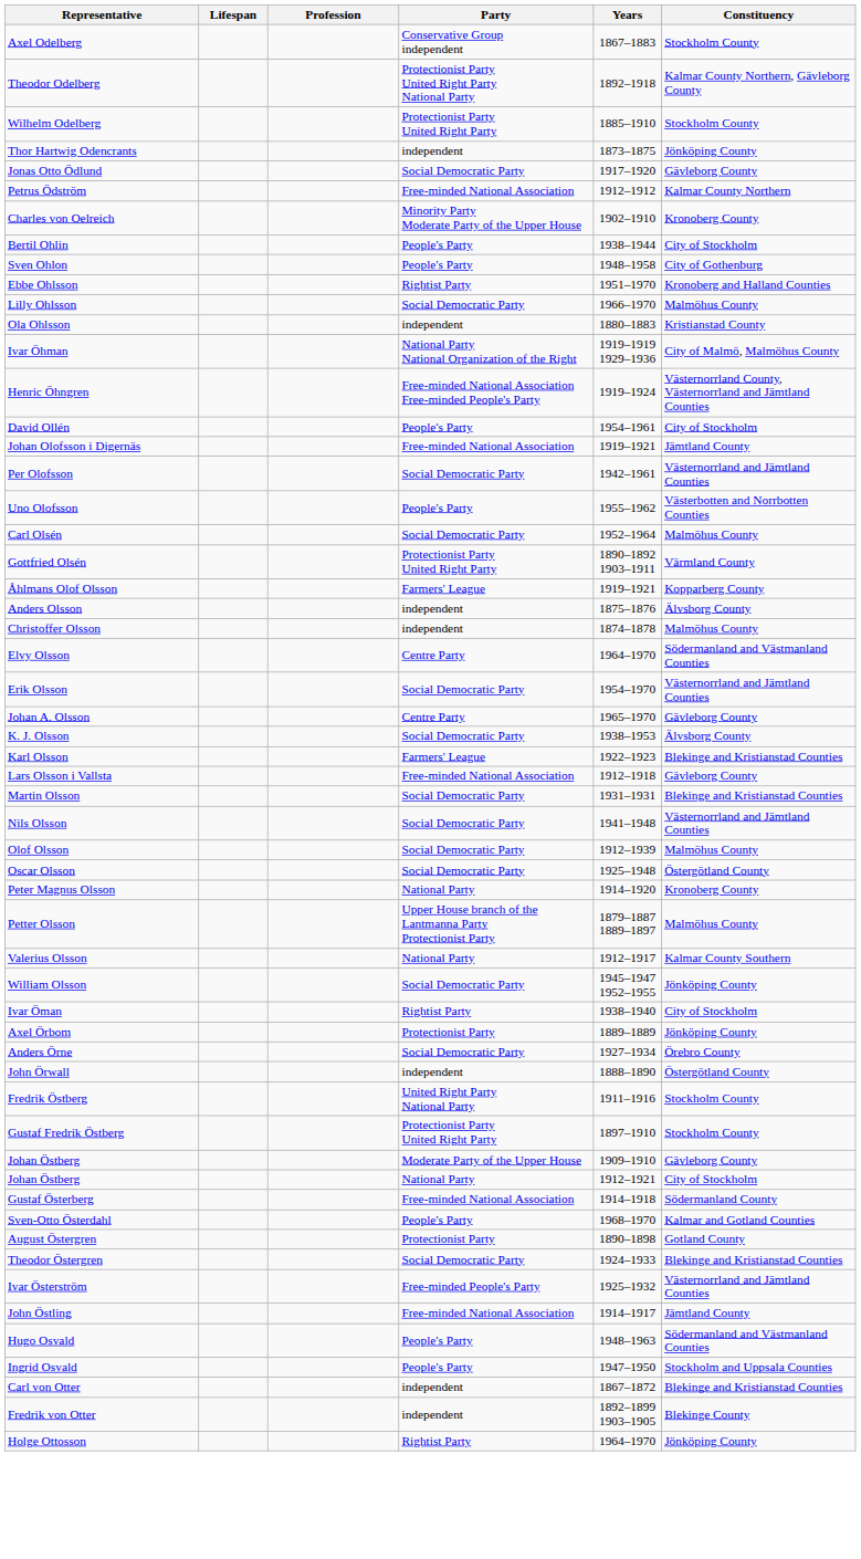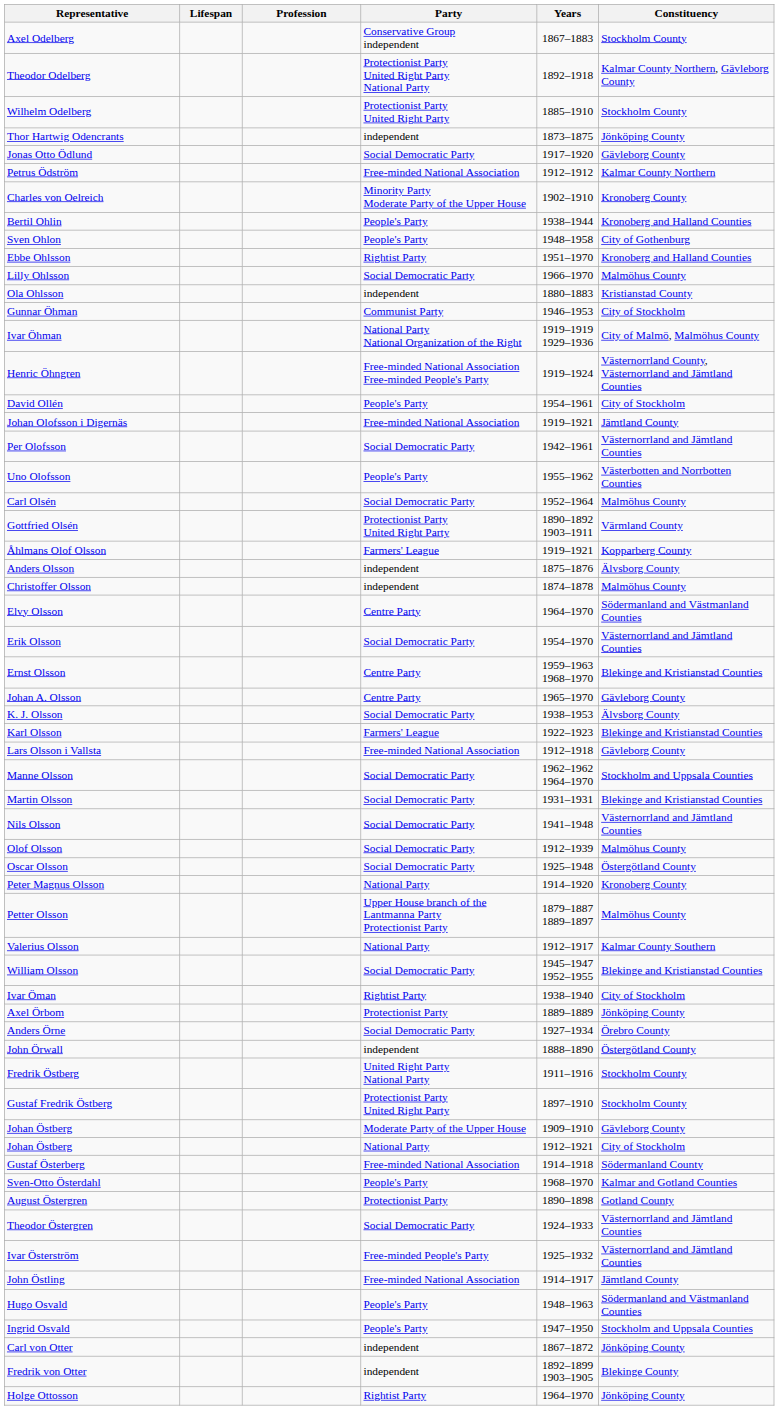Bertil Ohlin | Constituency: City of Stockholm -> Kronoberg and Halland Counties
+ row: Gunnar Öhman | Communist Party | 1946–1953 | City of Stockholm
+ row: Ernst Olsson | Centre Party | 1959–1963 1968–1970 | Blekinge and Kristianstad Counties
+ row: Manne Olsson | Social Democratic Party | 1962–1962 1964–1970 | Stockholm and Uppsala Counties
William Olsson | Constituency: Jönköping County -> Blekinge and Kristianstad Counties
Theodor Östergren | Constituency: Blekinge and Kristianstad Counties -> Västernorrland and Jämtland Counties
Carl von Otter | Constituency: Blekinge and Kristianstad Counties -> Jönköping County
